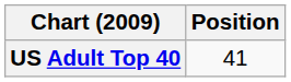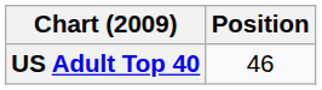US Adult Top 40 | Position: 41 -> 46
